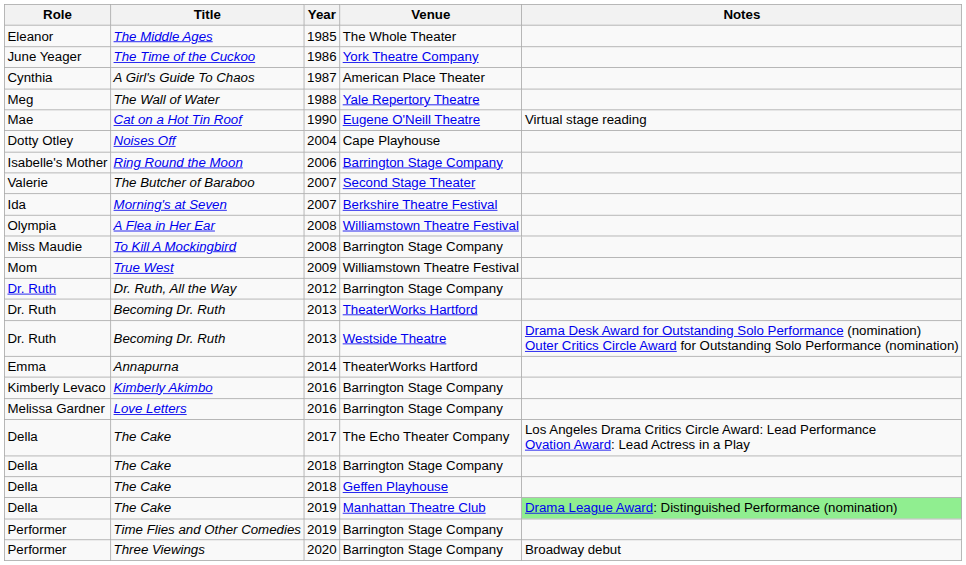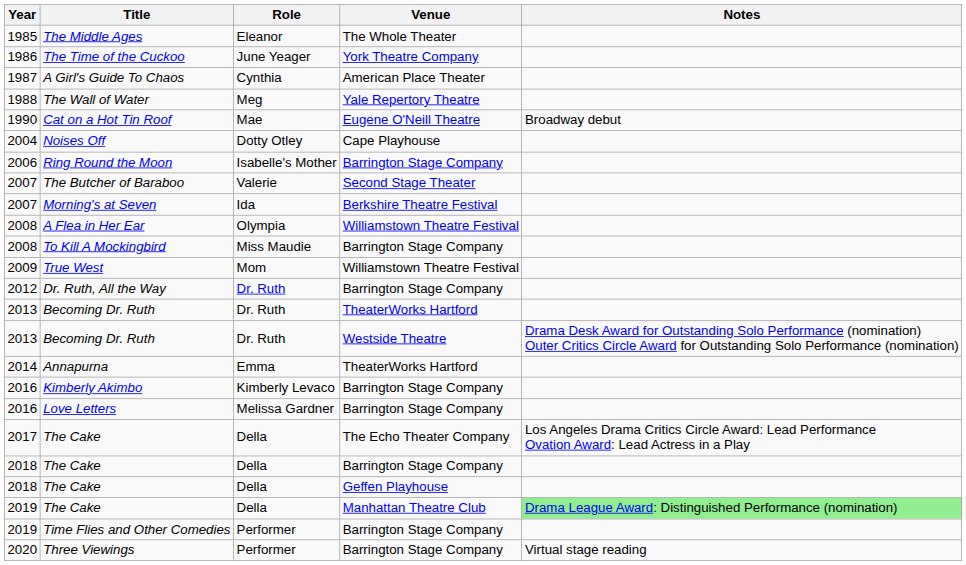columns swapped: Year <-> Role
Cat on a Hot Tin Roof | Notes: Virtual stage reading -> Broadway debut
Three Viewings | Notes: Broadway debut -> Virtual stage reading
